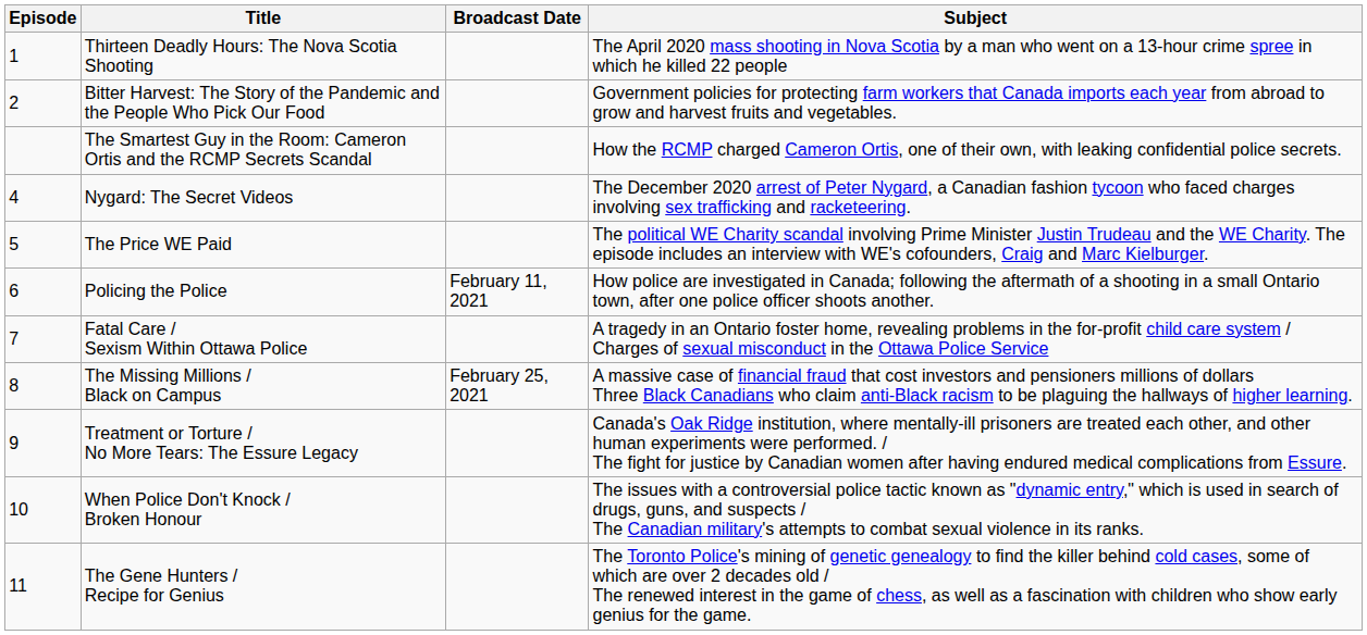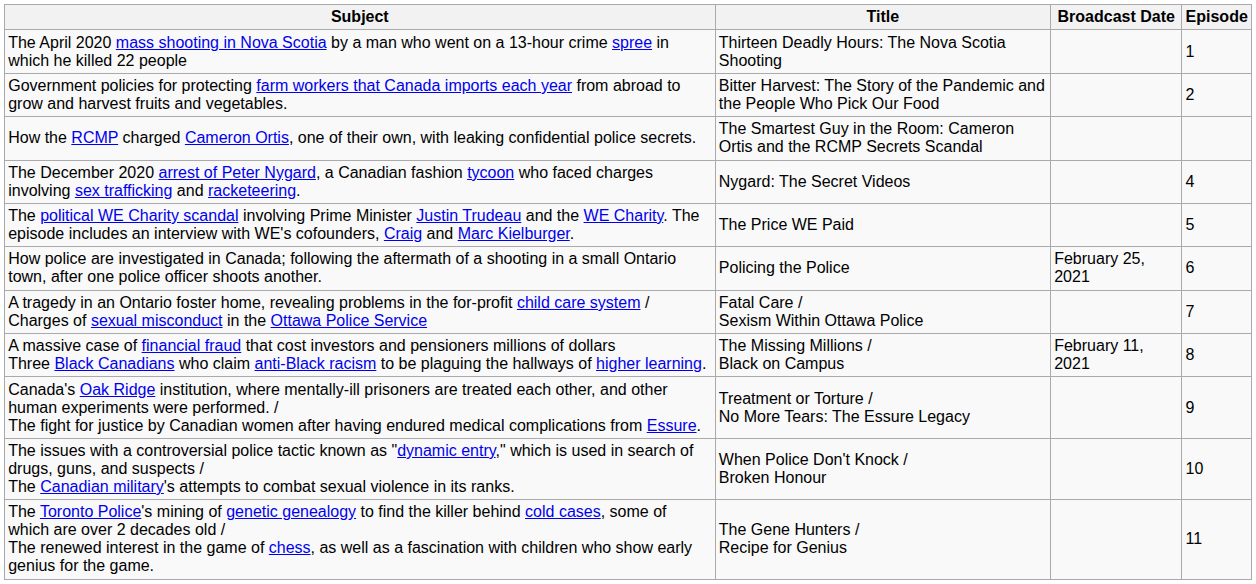columns swapped: Episode <-> Subject
Policing the Police | Broadcast Date: February 11, 2021 -> February 25, 2021
The Missing Millions / Black on Campus | Broadcast Date: February 25, 2021 -> February 11, 2021
